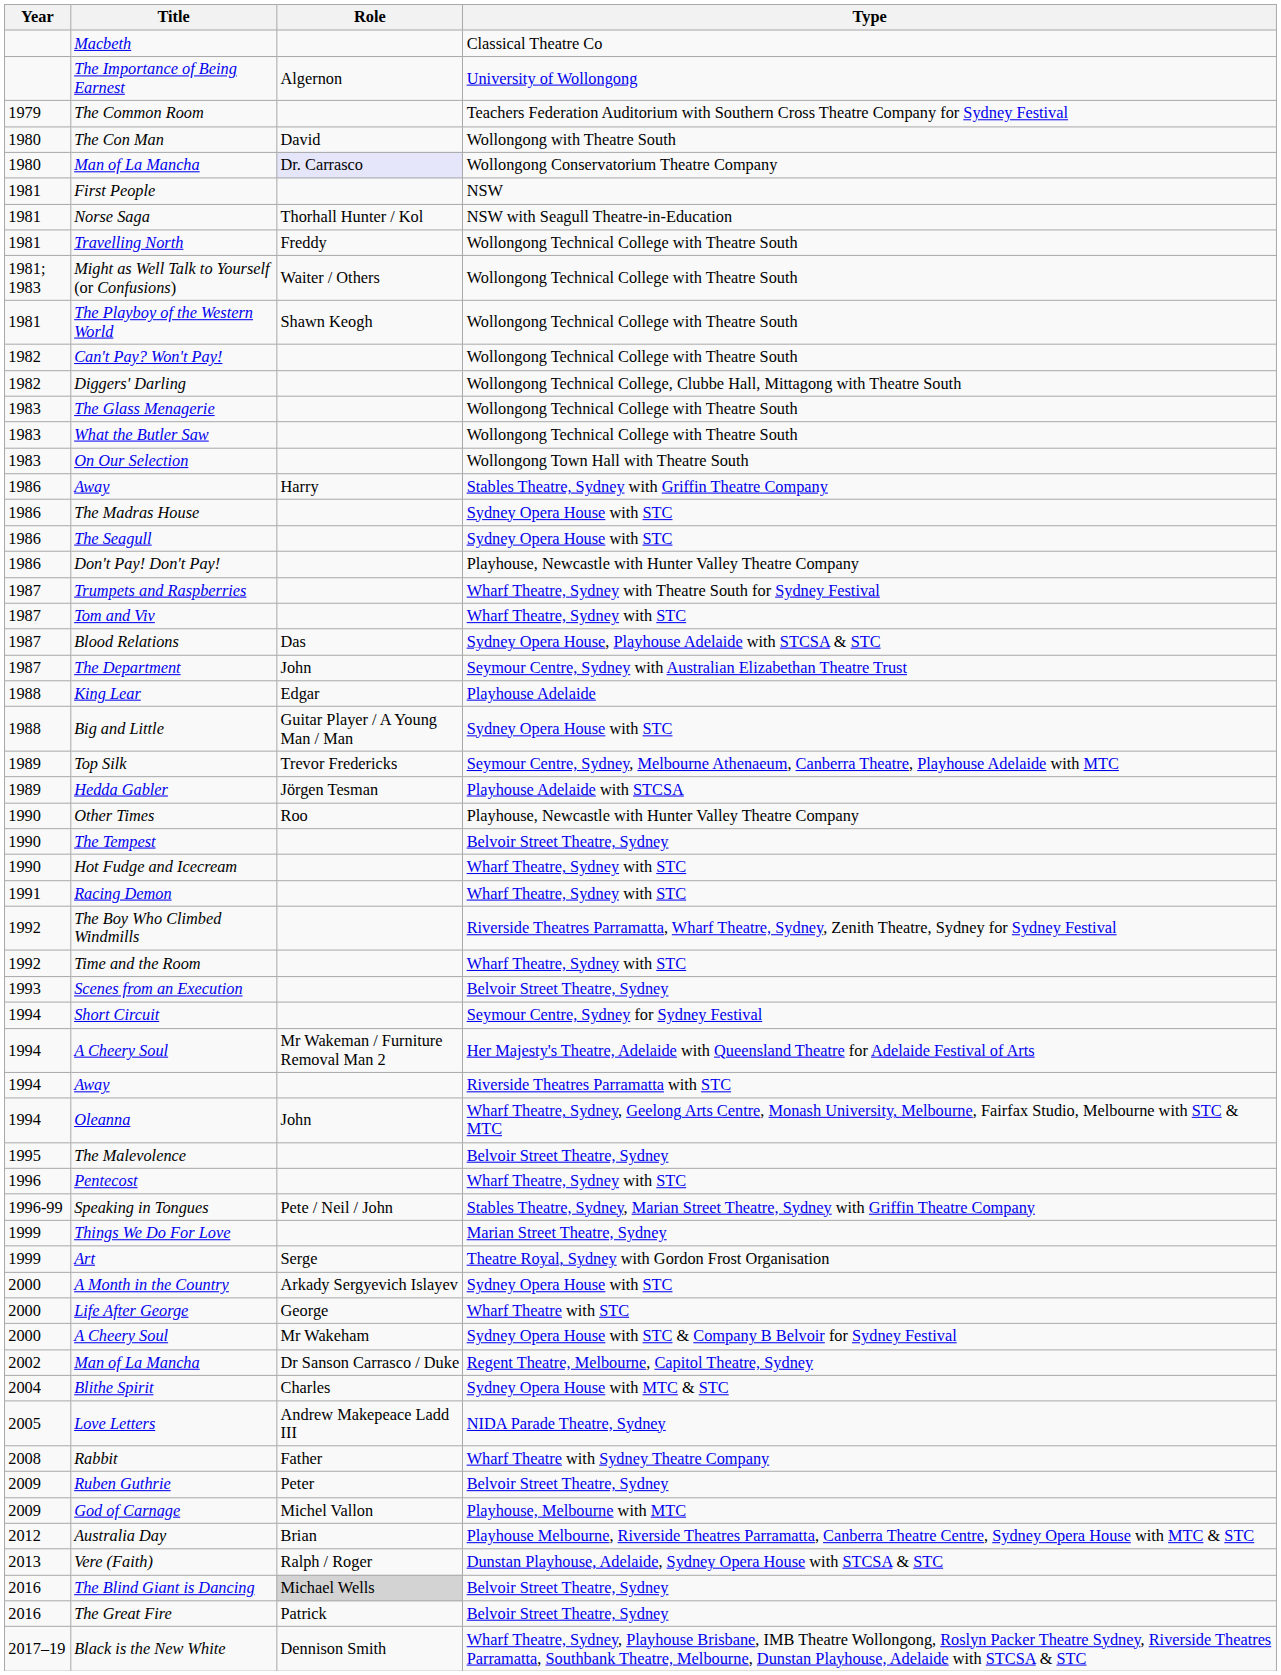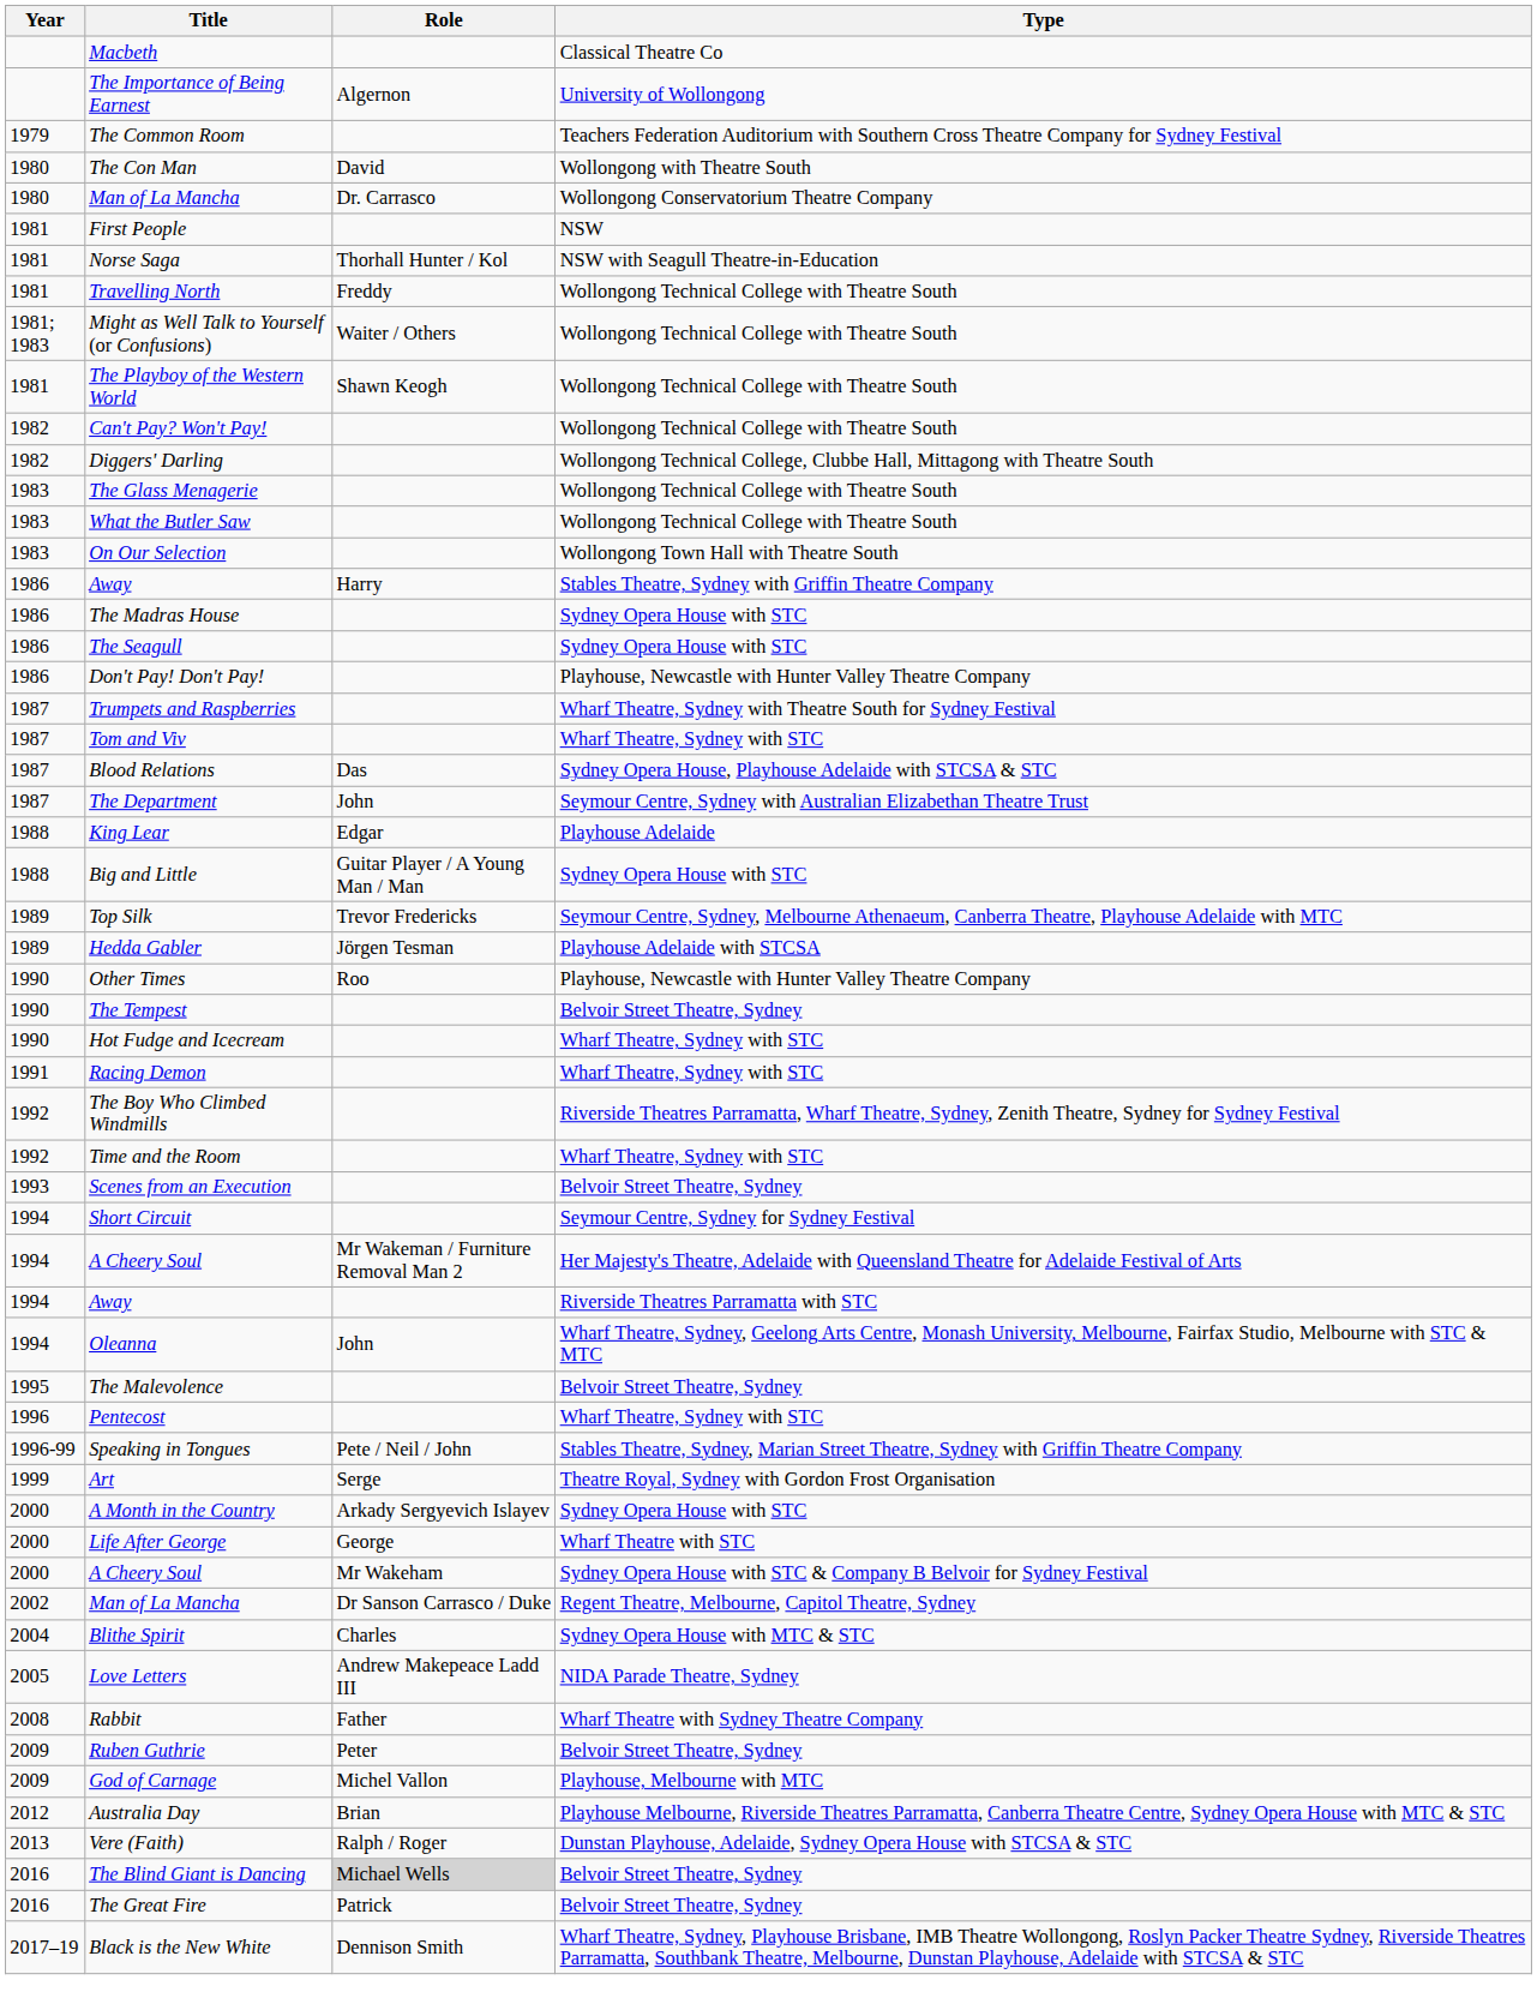Man of La Mancha / Wollongong Conservatorium Theatre Company | Role: lavender background -> no background
- row: 1999 | Things We Do For Love | Marian Street Theatre, Sydney
